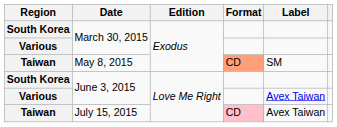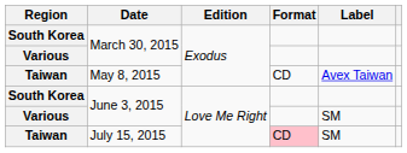May 8, 2015 | Format: lightsalmon background -> no background
May 8, 2015 | Label: SM -> Avex Taiwan
Various / June 3, 2015 | Label: Avex Taiwan -> SM
July 15, 2015 | Label: Avex Taiwan -> SM
